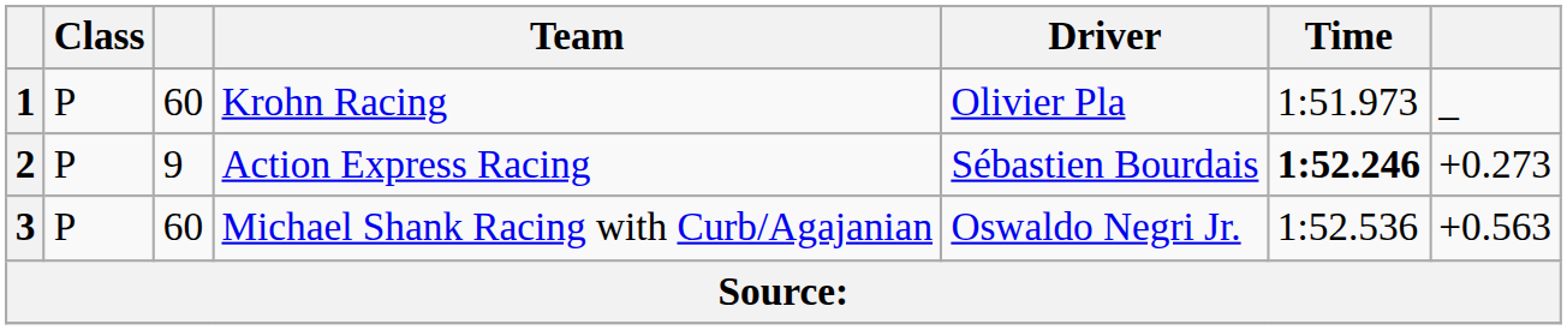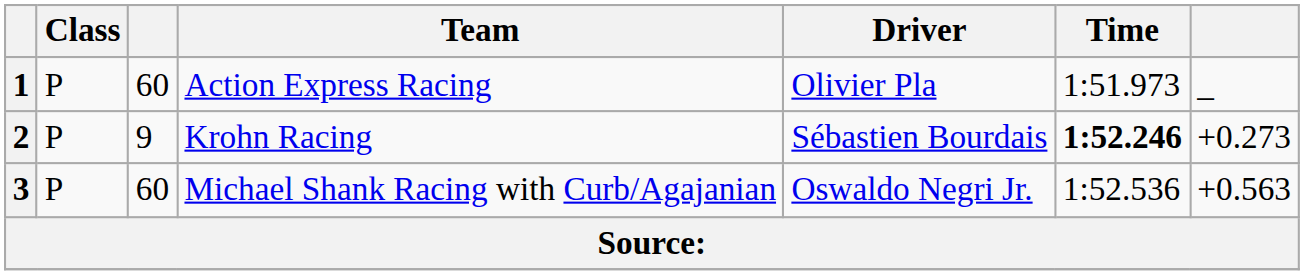1 | Team: Krohn Racing -> Action Express Racing
2 | Team: Action Express Racing -> Krohn Racing
